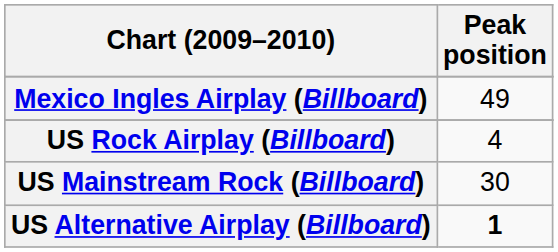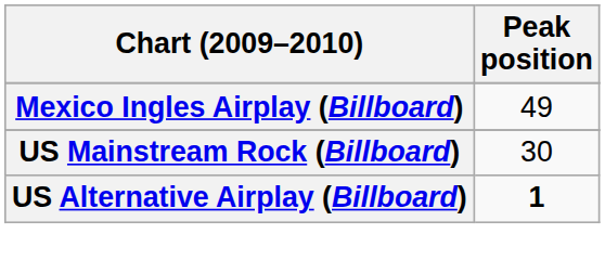- row: US Rock Airplay (Billboard) | 4
